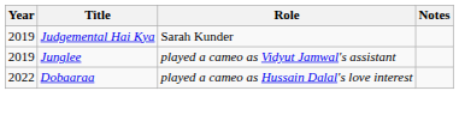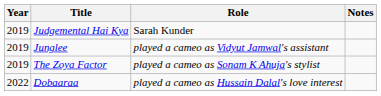+ row: 2019 | The Zoya Factor | played a cameo as Sonam K Ahuja's stylist
